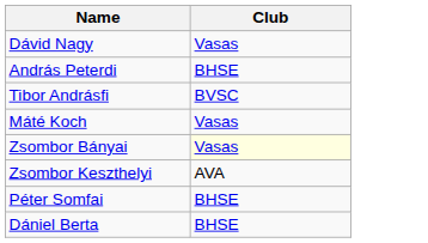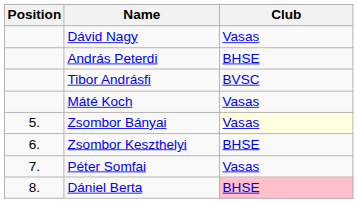+ column: Position | 5. | 6. | 7. | 8.
Zsombor Keszthelyi | Club: AVA -> BHSE
Péter Somfai | Club: BHSE -> Vasas
Dániel Berta | Club: no background -> pink background
